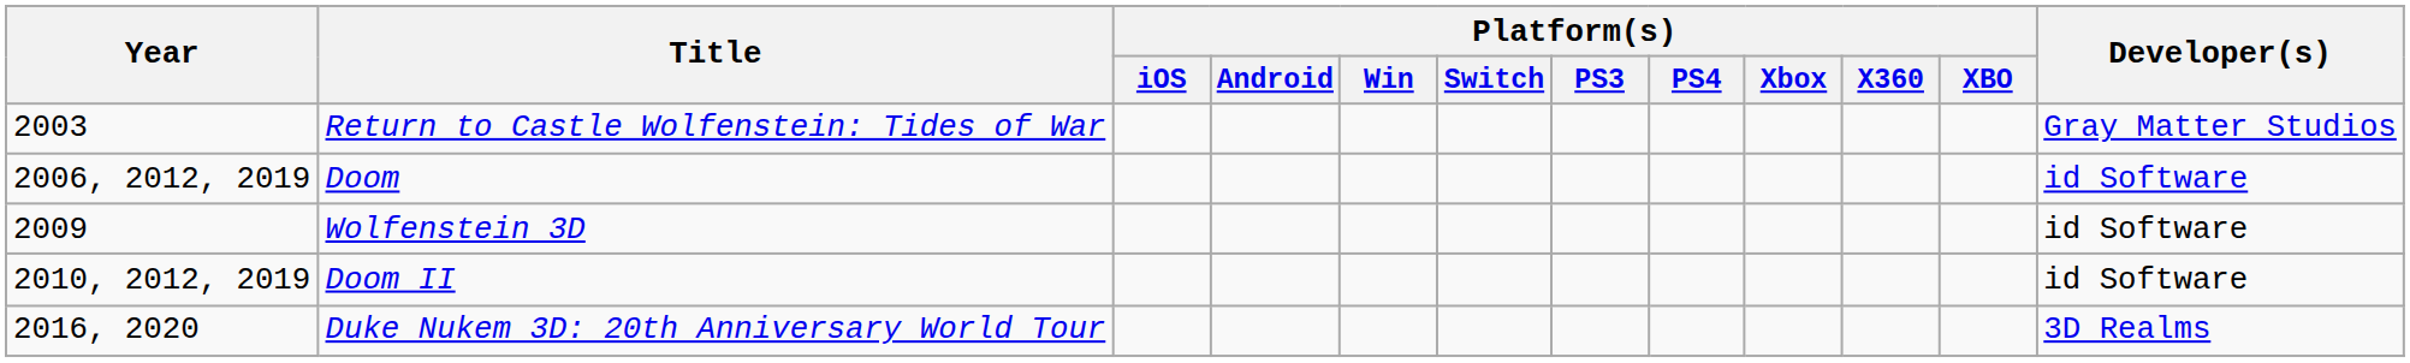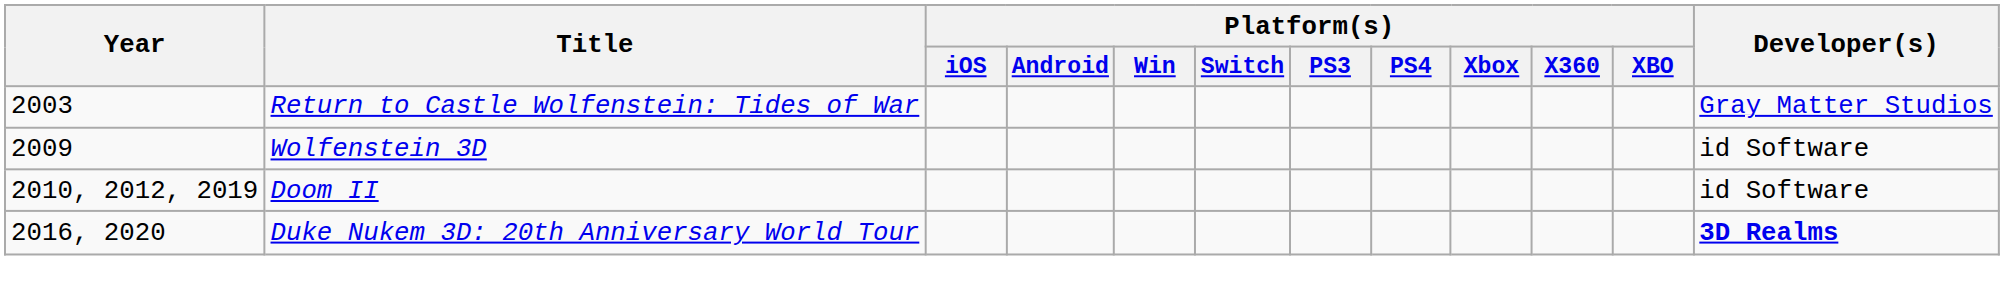- row: 2006, 2012, 2019 | Doom | id Software
Duke Nukem 3D: 20th Anniversary World Tour | Developer(s): normal -> bold
